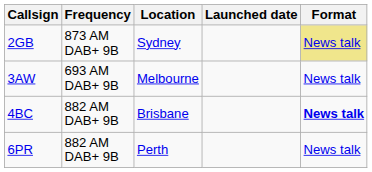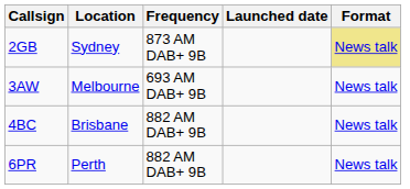columns swapped: Frequency <-> Location
4BC | Format: bold -> normal
